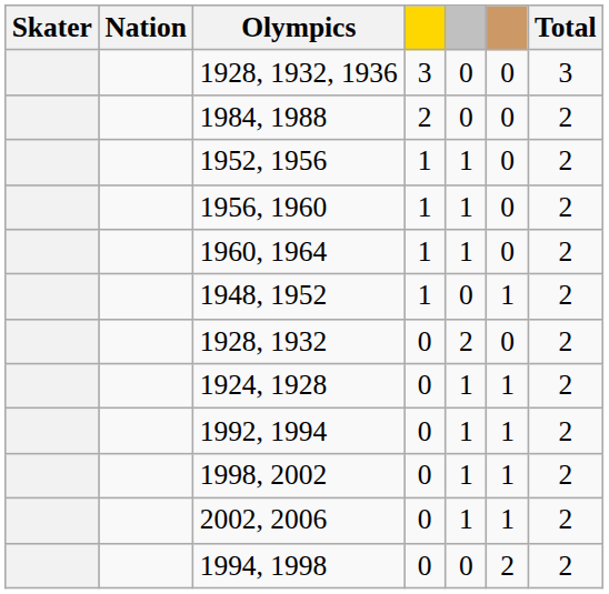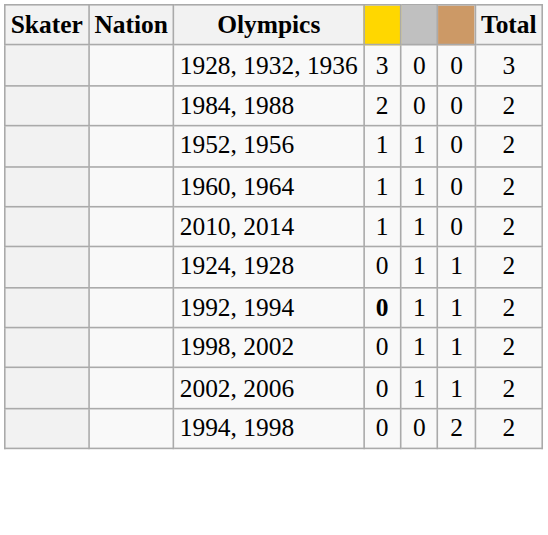- row: 1956, 1960 | 1 | 1 | 0 | 2
+ row: 2010, 2014 | 1 | 1 | 0 | 2
- row: 1948, 1952 | 1 | 0 | 1 | 2
- row: 1928, 1932 | 0 | 2 | 0 | 2
1992, 1994 | column 4: normal -> bold
